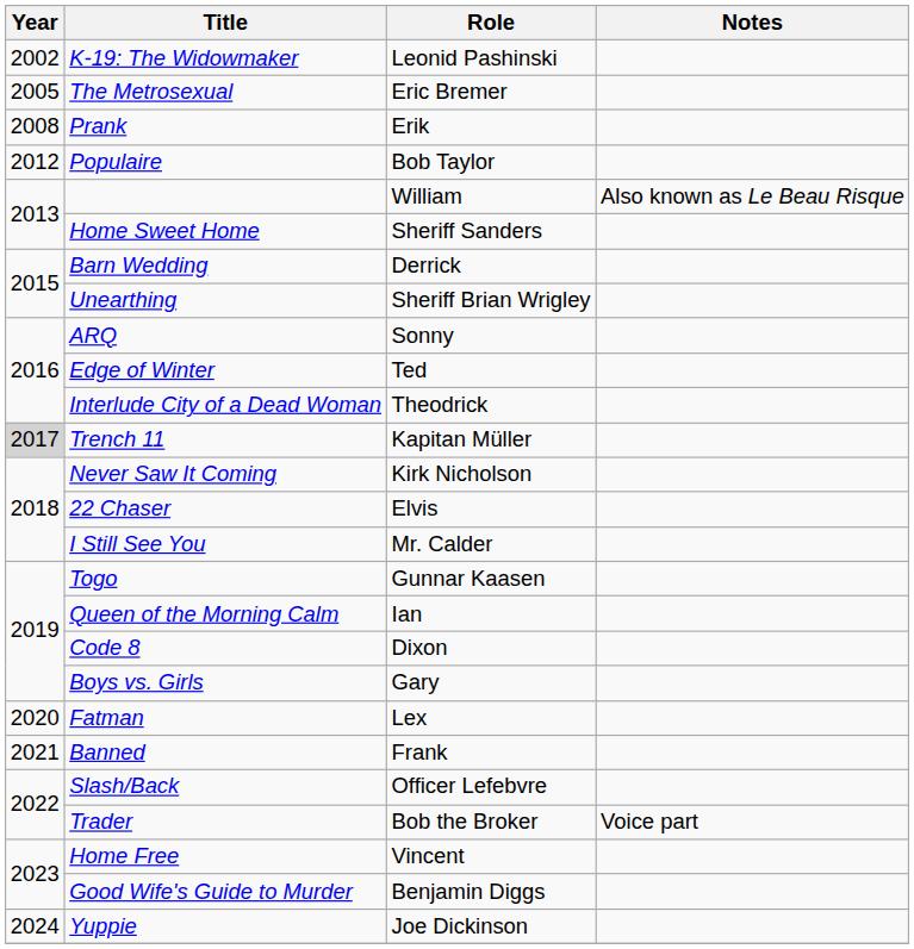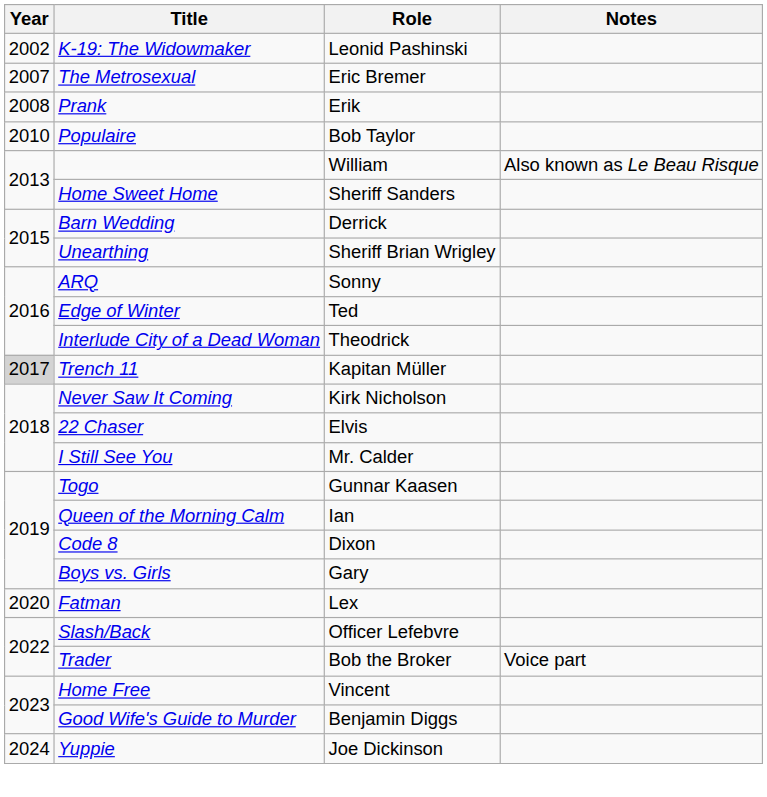The Metrosexual | Year: 2005 -> 2007
Populaire | Year: 2012 -> 2010
- row: 2021 | Banned | Frank
